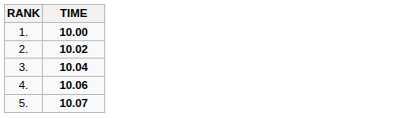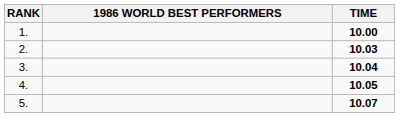+ column: 1986 WORLD BEST PERFORMERS
2. | TIME: 10.02 -> 10.03
4. | TIME: 10.06 -> 10.05
